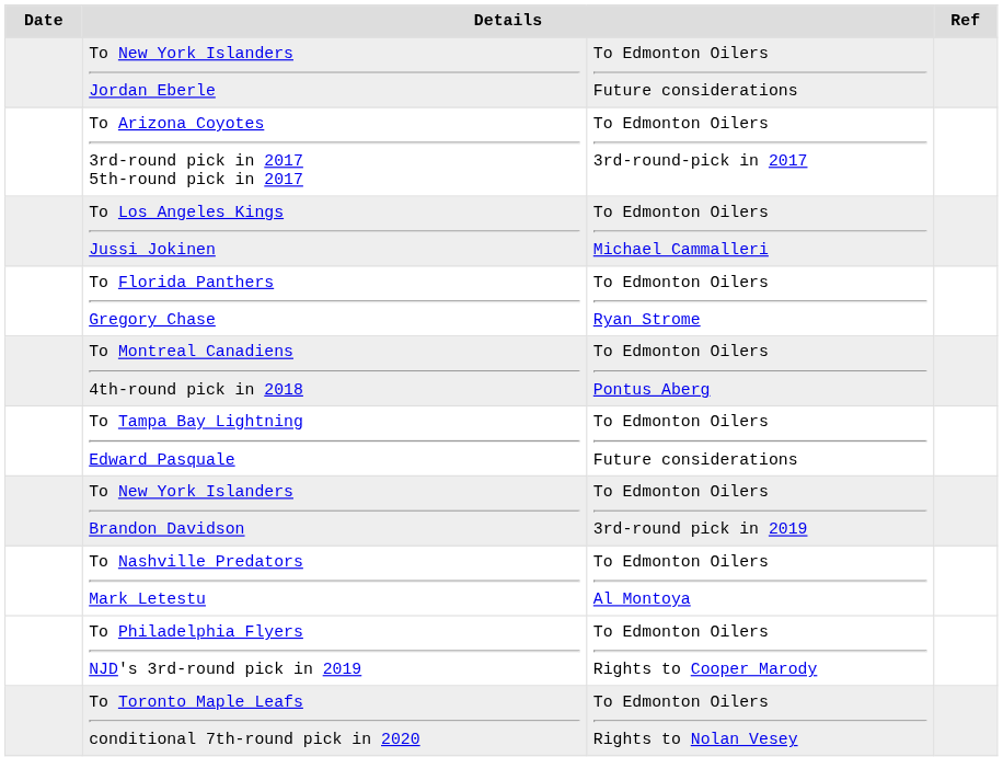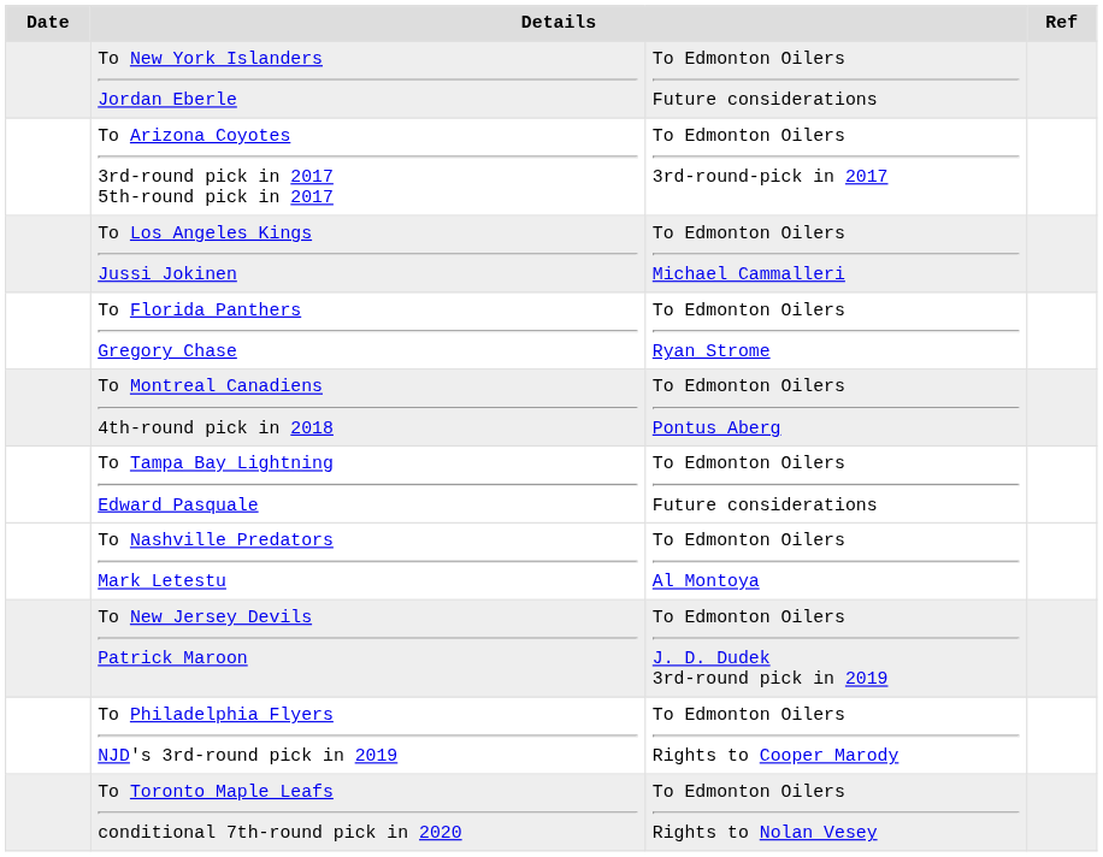- row: To New York Islanders Brandon Davidson | To Edmonton Oilers 3rd-round pick in 2019
+ row: To New Jersey Devils Patrick Maroon | To Edmonton Oilers J. D. Dudek 3rd-round pick in 2019
